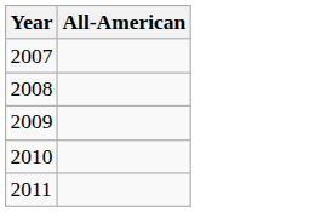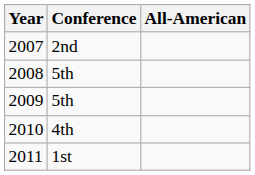+ column: Conference | 2nd | 5th | 5th | 4th | 1st
